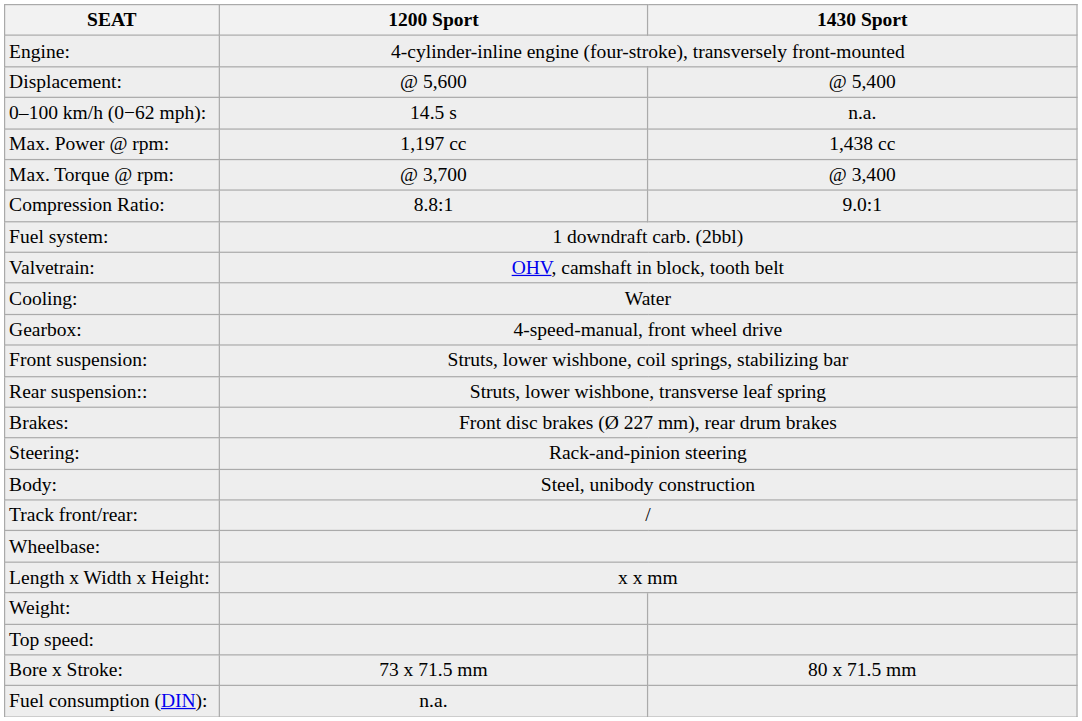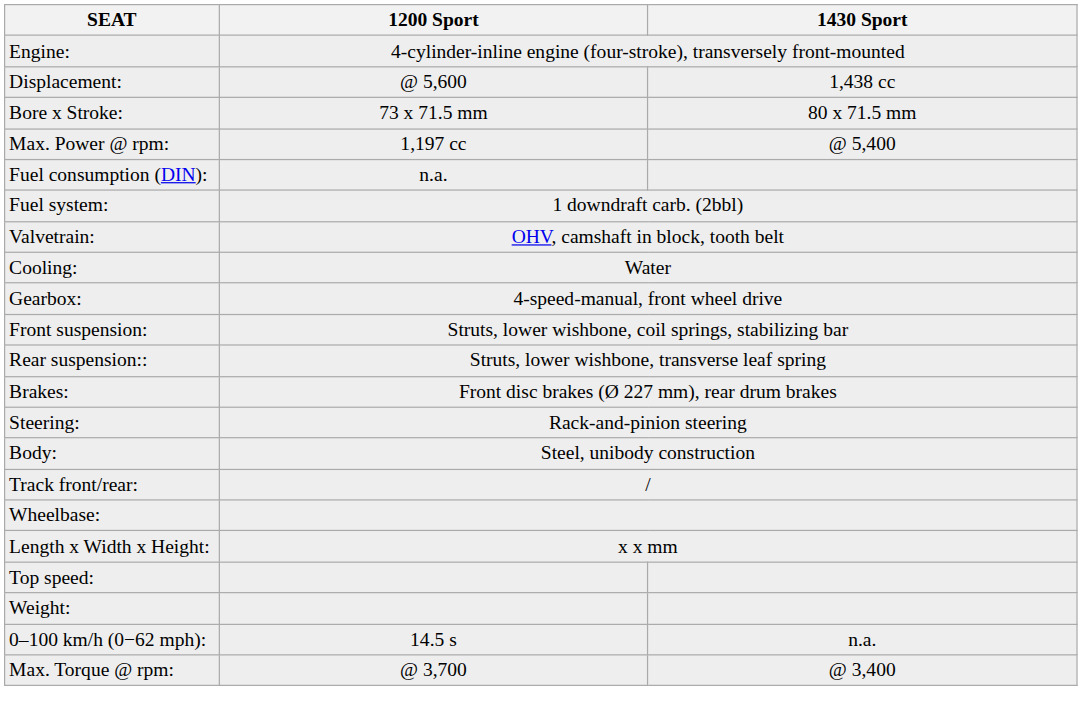Displacement: | 1430 Sport: @ 5,400 -> 1,438 cc
rows swapped: Bore x Stroke: <-> 0–100 km/h (0−62 mph):
Max. Power @ rpm: | 1430 Sport: 1,438 cc -> @ 5,400
rows swapped: Max. Torque @ rpm: <-> Fuel consumption (DIN):
- row: Compression Ratio: | 8.8:1 | 9.0:1
rows swapped: Weight: <-> Top speed:
